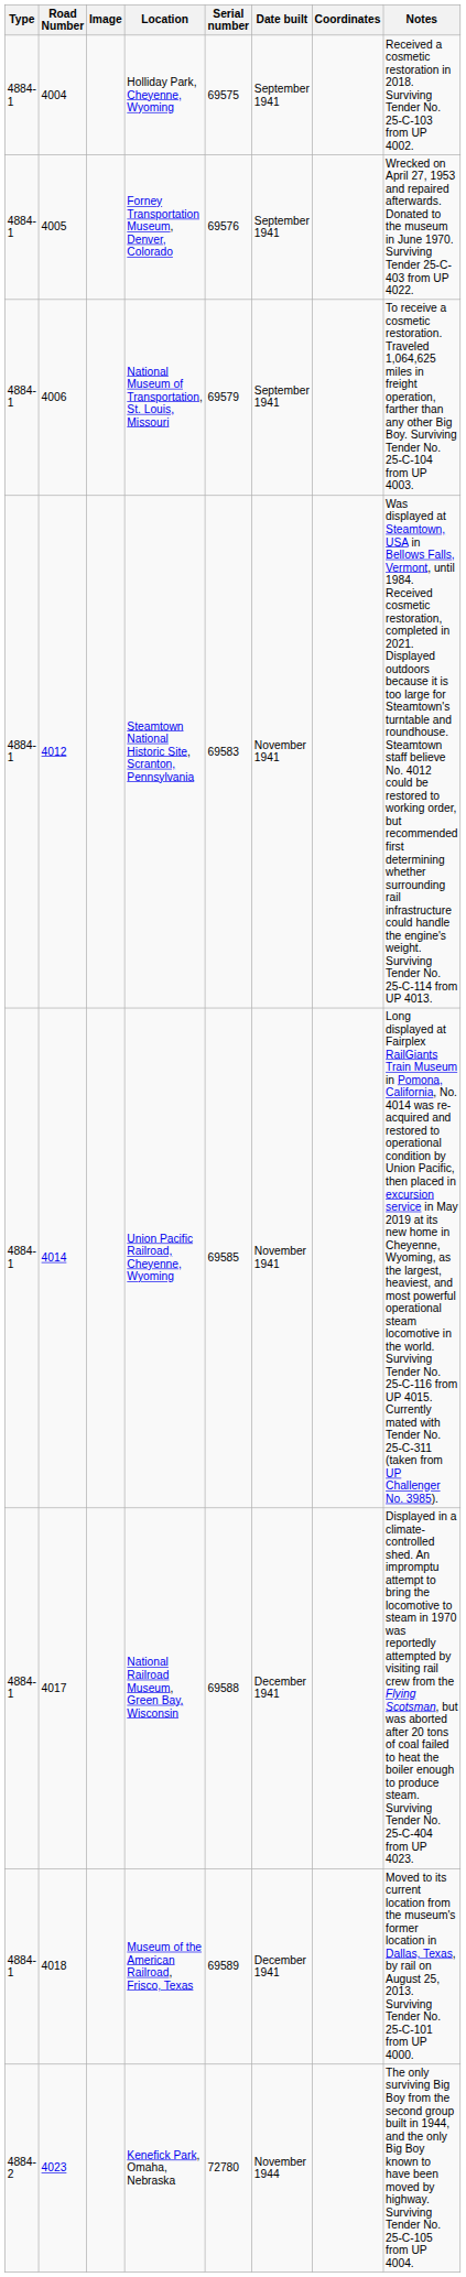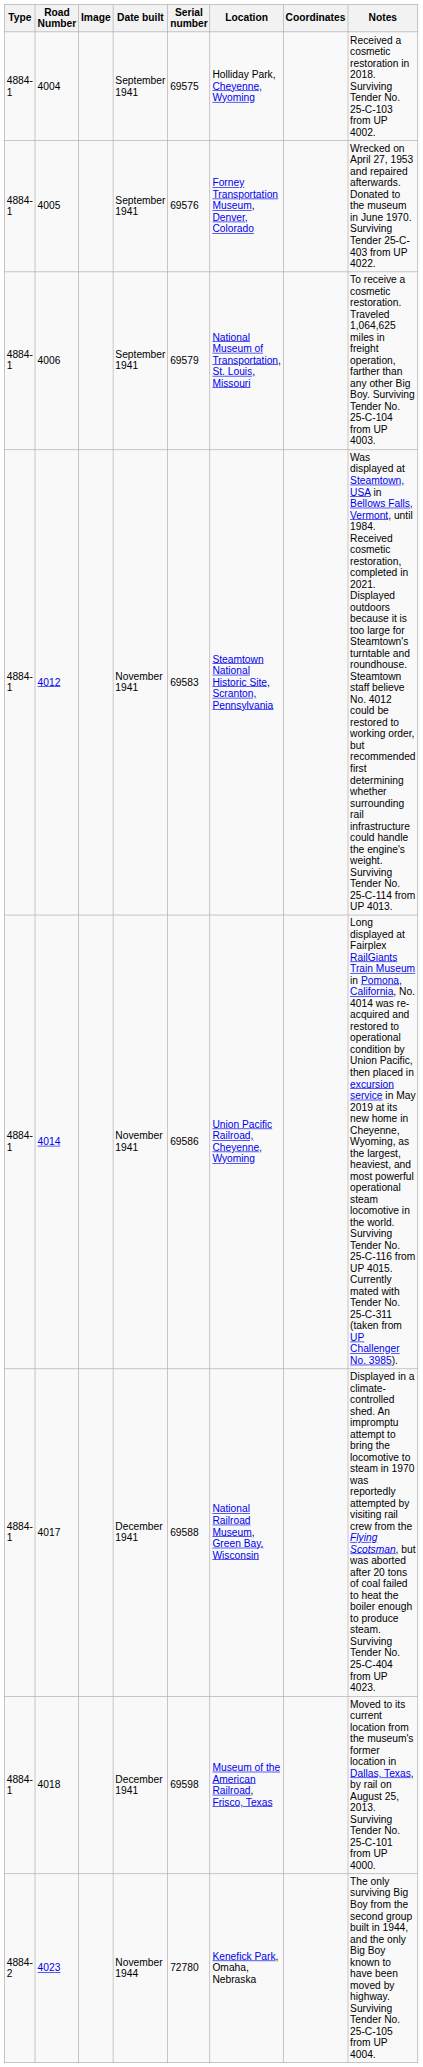columns swapped: Date built <-> Location
4014 | Serial number: 69585 -> 69586
4018 | Serial number: 69589 -> 69598
